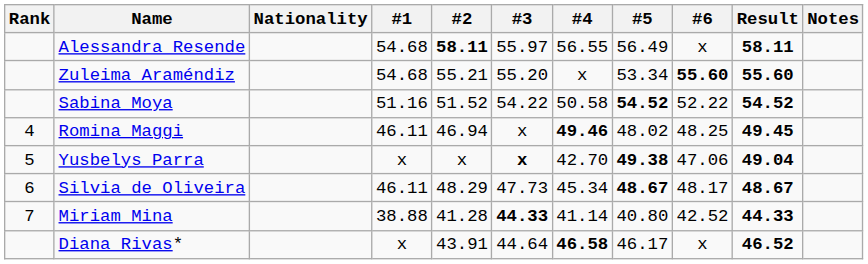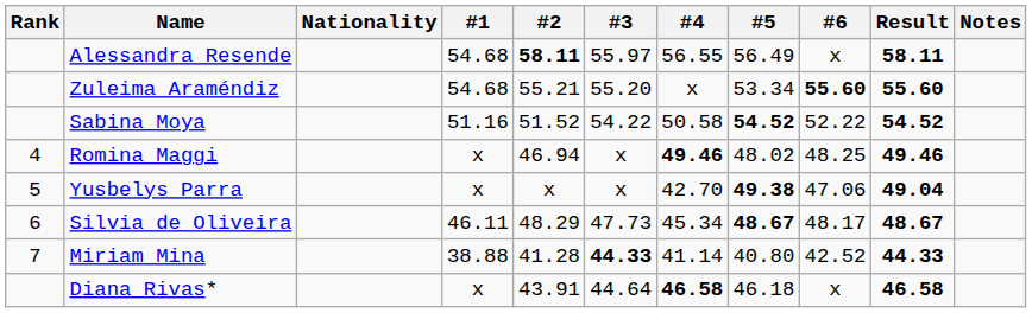Romina Maggi | #1: 46.11 -> x
Romina Maggi | Result: 49.45 -> 49.46
Yusbelys Parra | #3: bold -> normal
Diana Rivas* | #5: 46.17 -> 46.18
Diana Rivas* | Result: 46.52 -> 46.58
